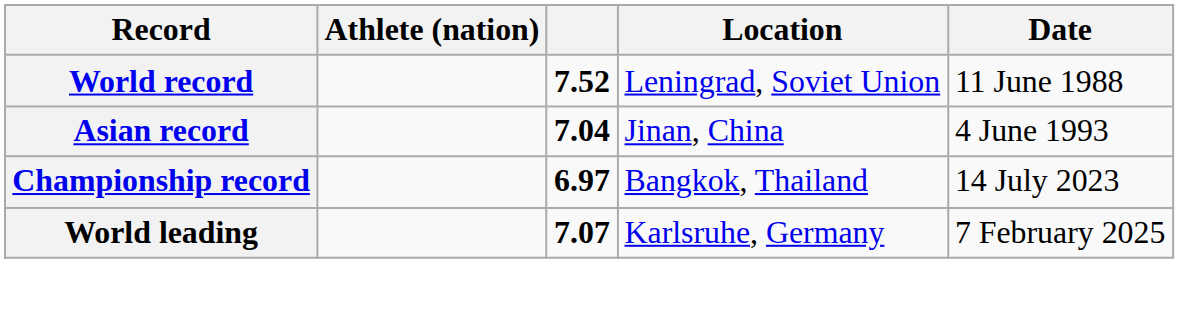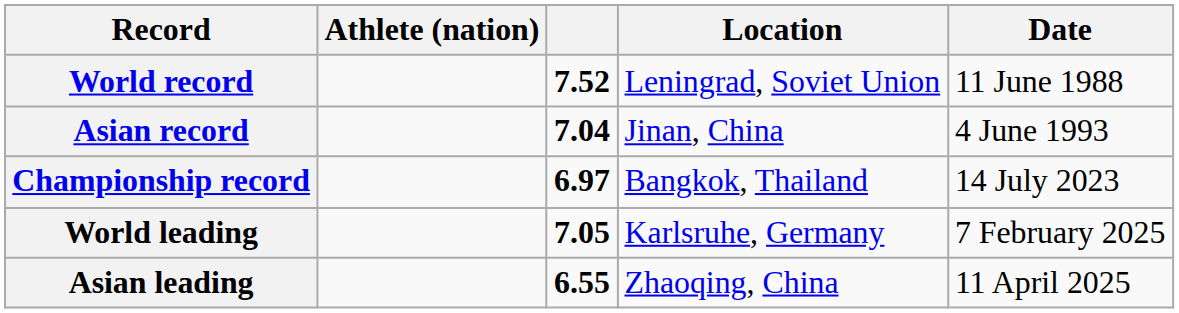World leading | column 3: 7.07 -> 7.05
+ row: Asian leading | 6.55 | Zhaoqing, China | 11 April 2025
